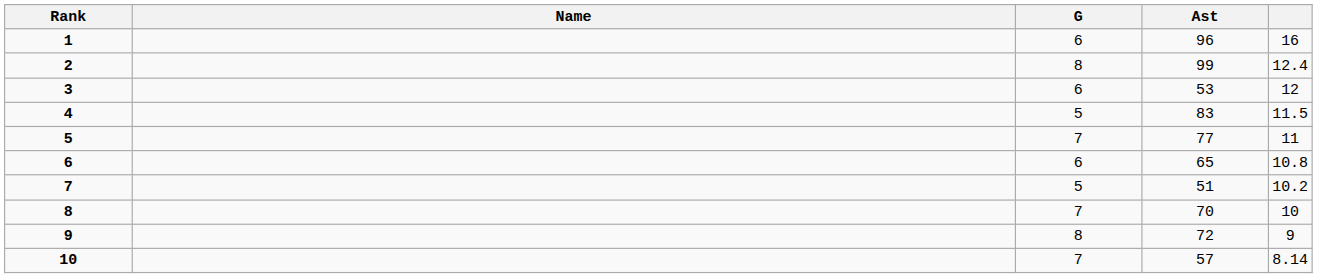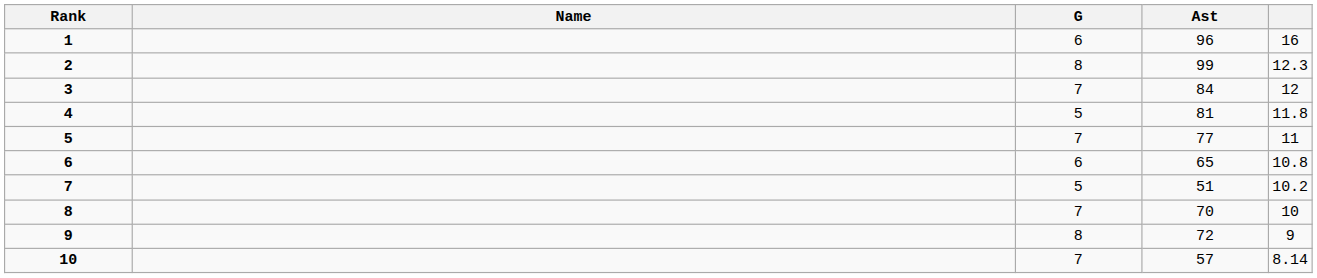2 | column 5: 12.4 -> 12.3
3 | G: 6 -> 7
3 | Ast: 53 -> 84
4 | Ast: 83 -> 81
4 | column 5: 11.5 -> 11.8
